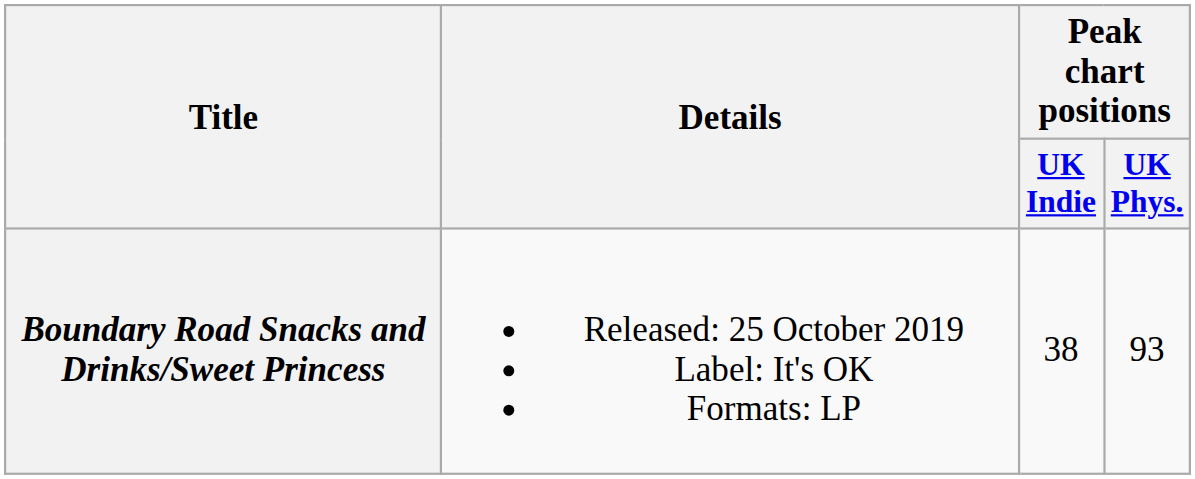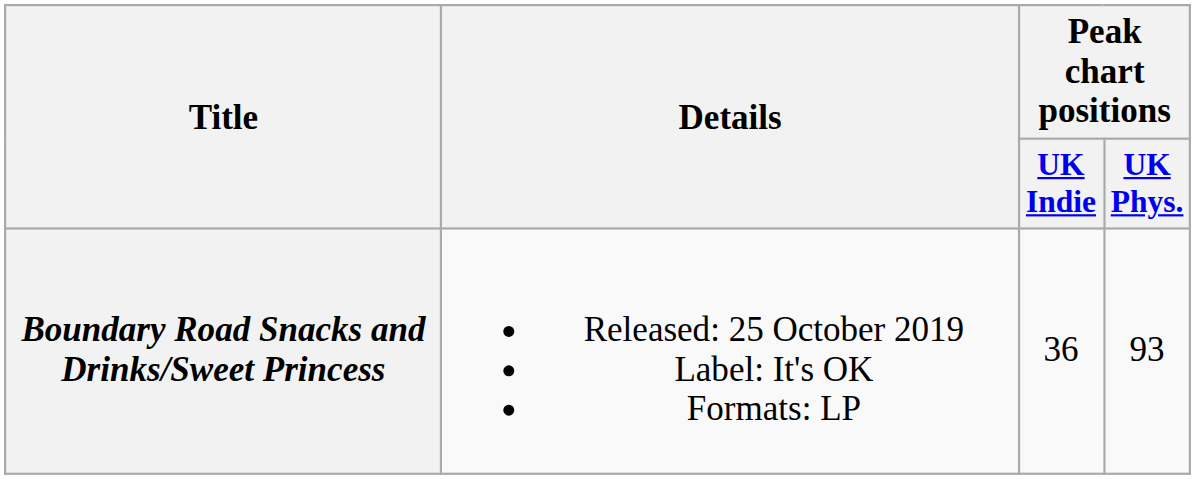Boundary Road Snacks and Drinks/Sweet Princess | Peak chart positions / UK Indie: 38 -> 36
